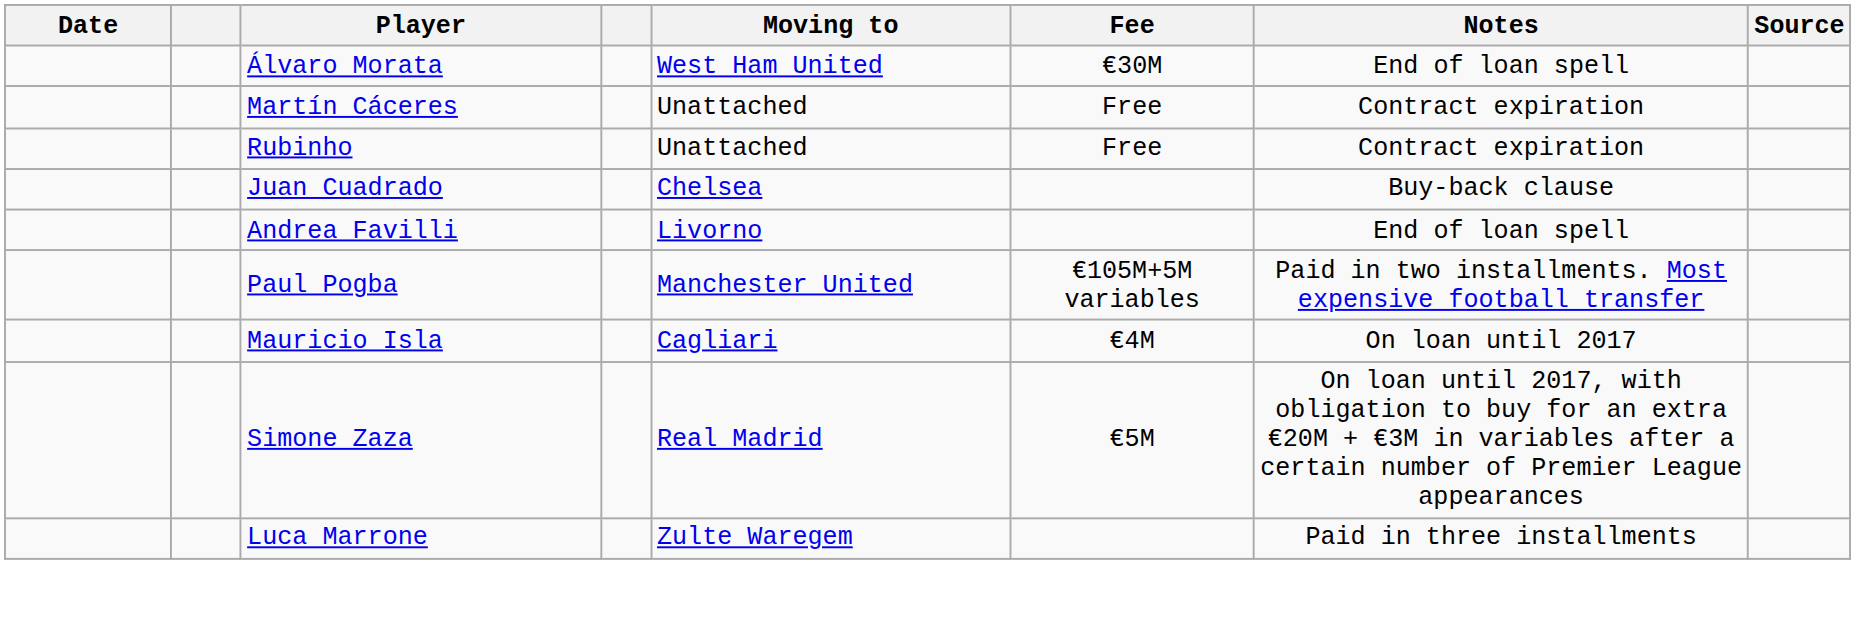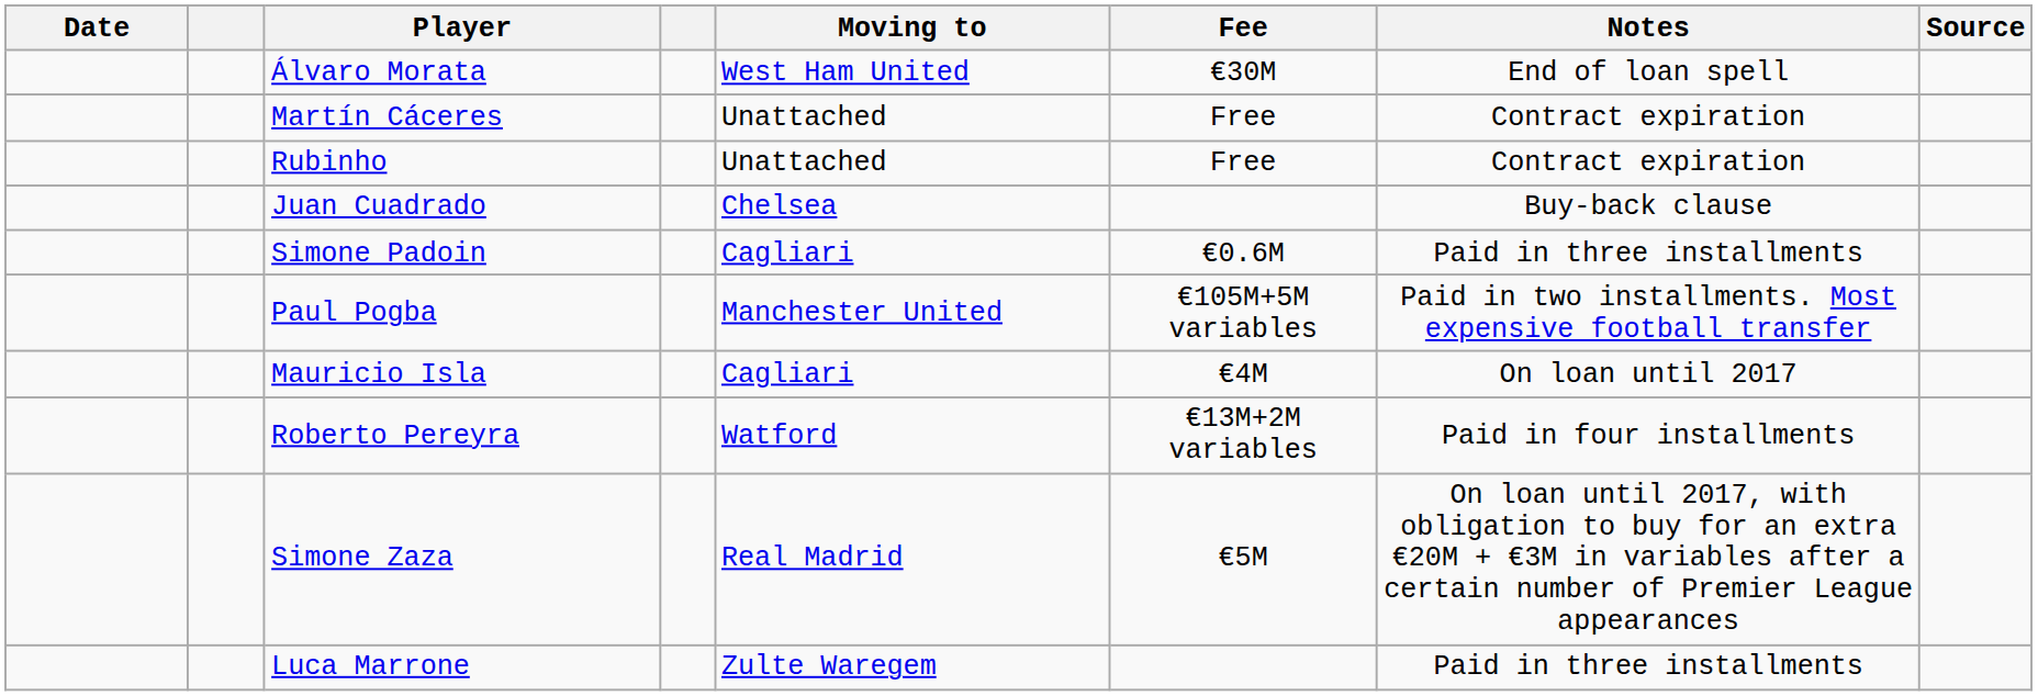- row: Andrea Favilli | Livorno | End of loan spell
+ row: Simone Padoin | Cagliari | €0.6M | Paid in three installments
+ row: Roberto Pereyra | Watford | €13M+2M variables | Paid in four installments
